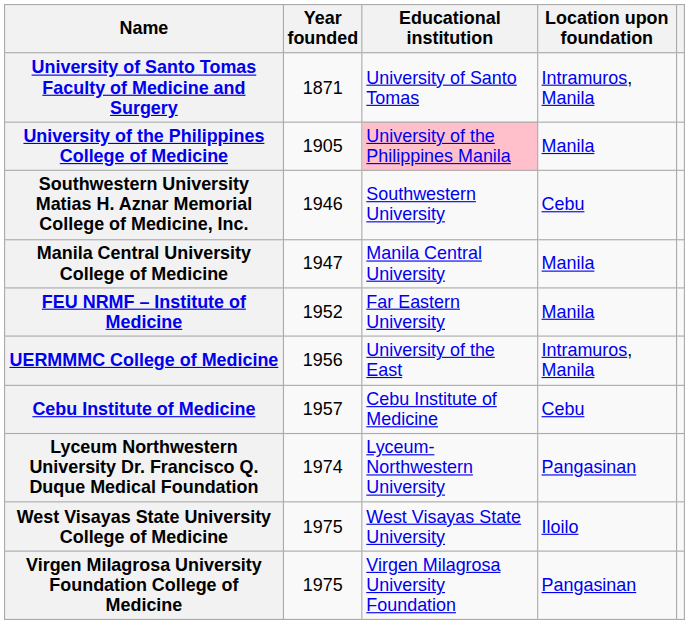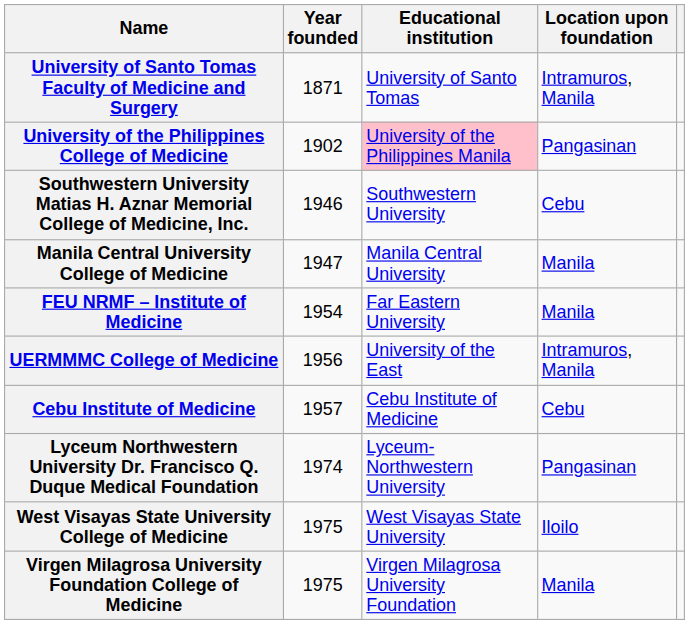University of the Philippines College of Medicine | Year founded: 1905 -> 1902
University of the Philippines College of Medicine | Location upon foundation: Manila -> Pangasinan
FEU NRMF – Institute of Medicine | Year founded: 1952 -> 1954
Virgen Milagrosa University Foundation College of Medicine | Location upon foundation: Pangasinan -> Manila
